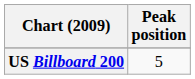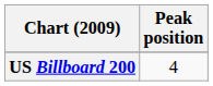US Billboard 200 | Peak position: 5 -> 4
